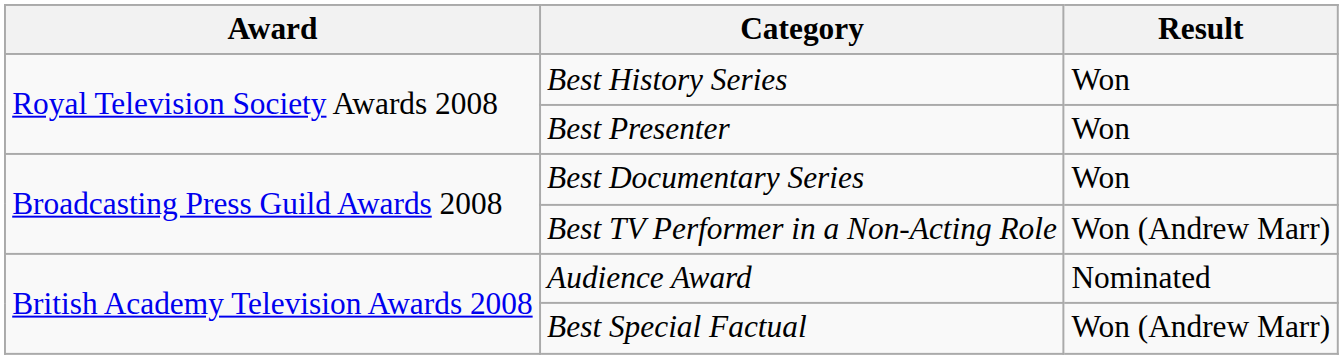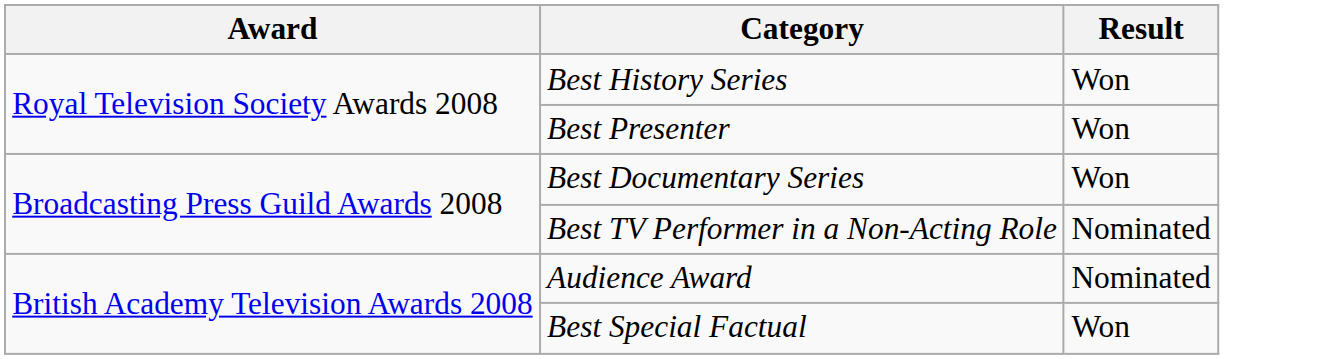Best TV Performer in a Non-Acting Role | Result: Won (Andrew Marr) -> Nominated
Best Special Factual | Result: Won (Andrew Marr) -> Won
